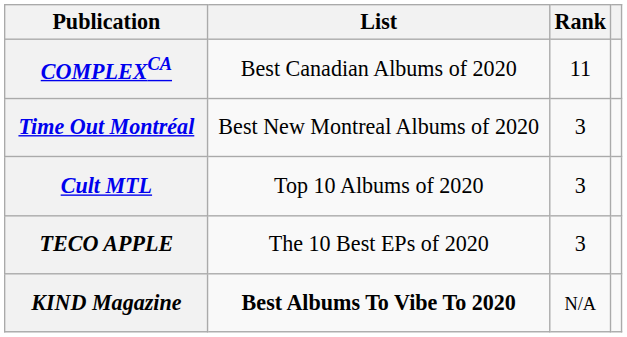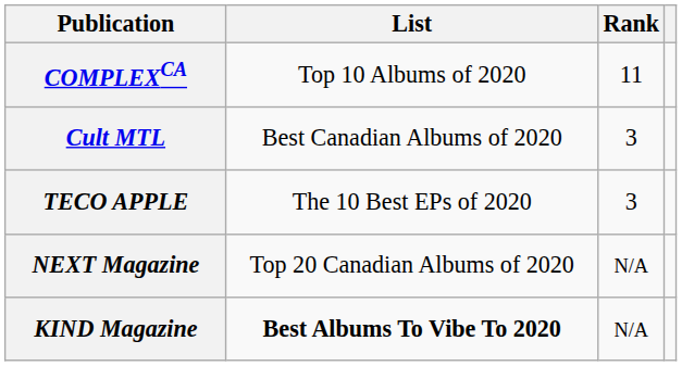COMPLEXCA | List: Best Canadian Albums of 2020 -> Top 10 Albums of 2020
- row: Time Out Montréal | Best New Montreal Albums of 2020 | 3
Cult MTL | List: Top 10 Albums of 2020 -> Best Canadian Albums of 2020
+ row: NEXT Magazine | Top 20 Canadian Albums of 2020 | N/A
